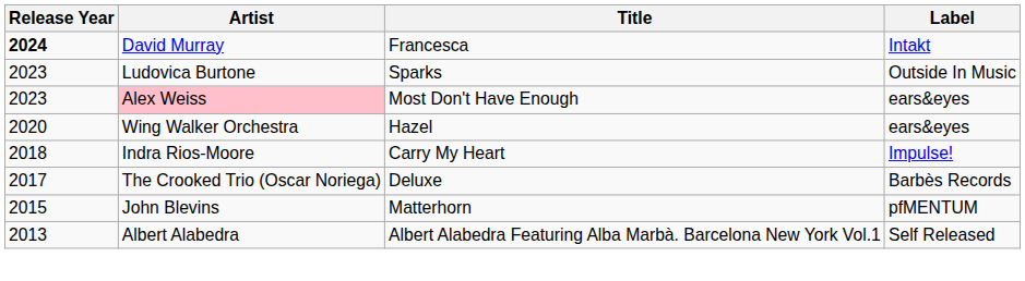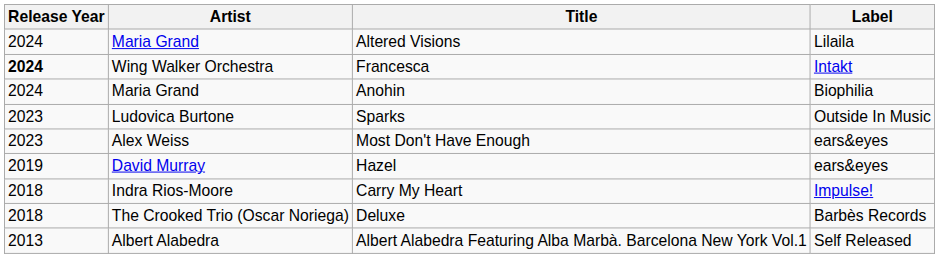+ row: 2024 | Maria Grand | Altered Visions | Lilaila
Francesca | Artist: David Murray -> Wing Walker Orchestra
+ row: 2024 | Maria Grand | Anohin | Biophilia
Most Don't Have Enough | Artist: pink background -> no background
Hazel | Release Year: 2020 -> 2019
Hazel | Artist: Wing Walker Orchestra -> David Murray
Deluxe | Release Year: 2017 -> 2018
- row: 2015 | John Blevins | Matterhorn | pfMENTUM
